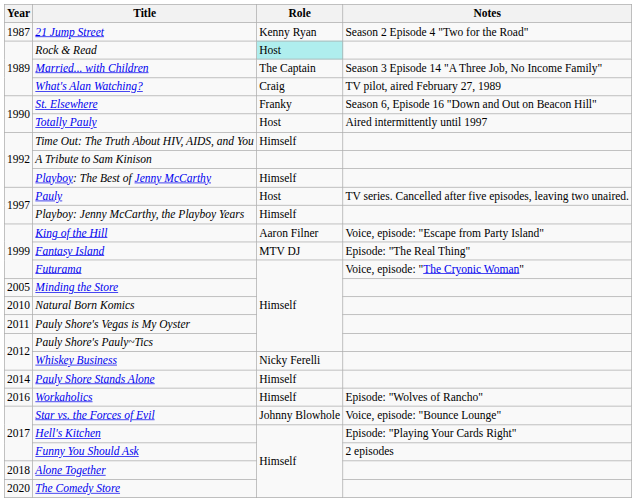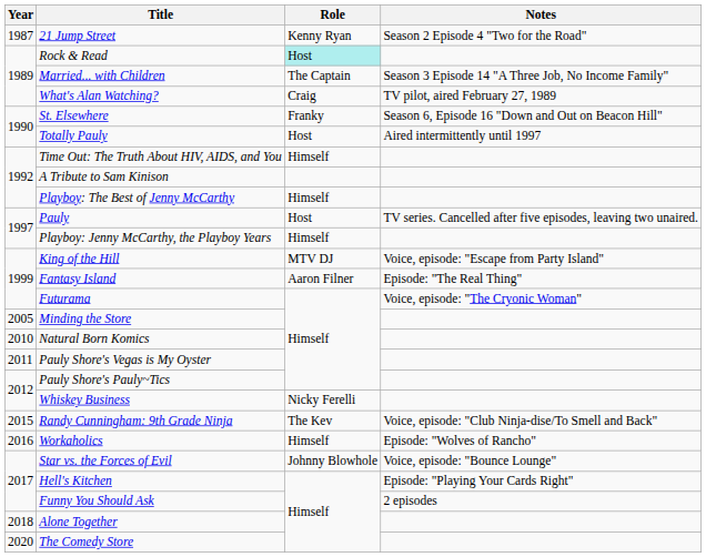King of the Hill | Role: Aaron Filner -> MTV DJ
Fantasy Island | Role: MTV DJ -> Aaron Filner
- row: 2014 | Pauly Shore Stands Alone | Himself
+ row: 2015 | Randy Cunningham: 9th Grade Ninja | The Kev | Voice, episode: "Club Ninja-dise/To Smell and Back"
